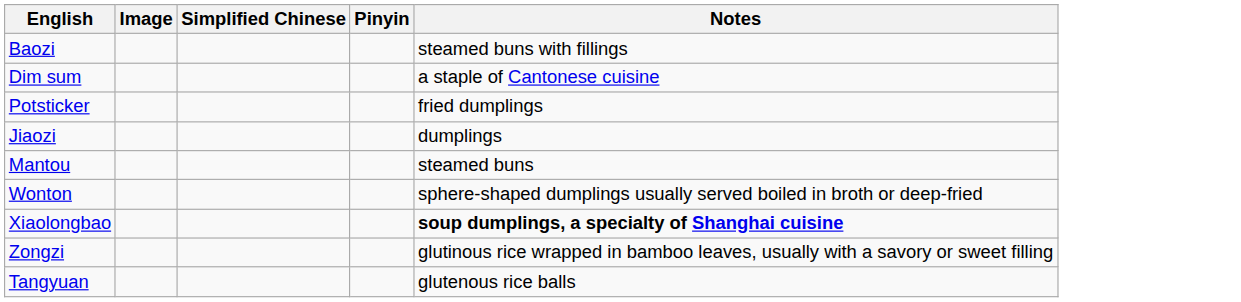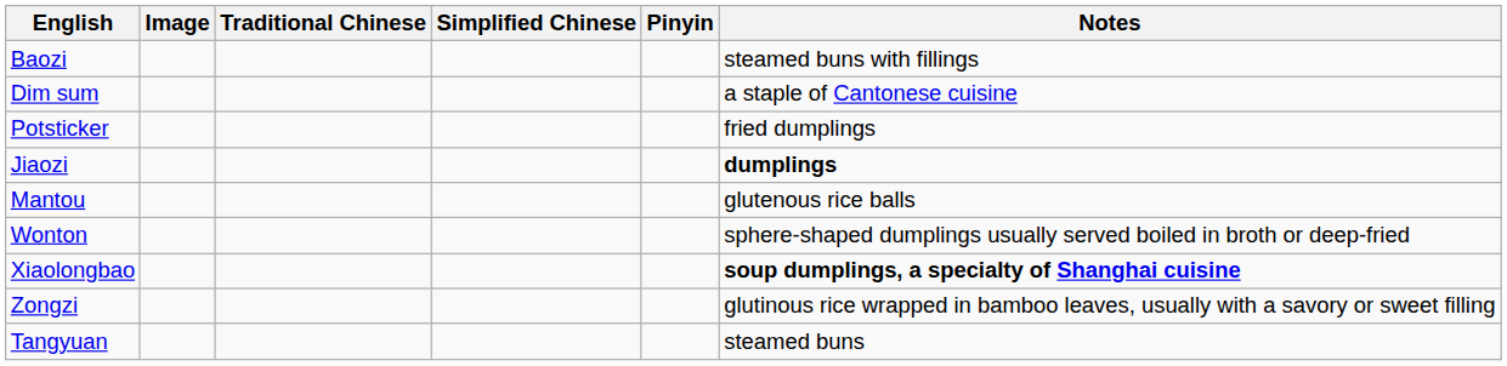+ column: Traditional Chinese
Jiaozi | Notes: normal -> bold
Mantou | Notes: steamed buns -> glutenous rice balls
Tangyuan | Notes: glutenous rice balls -> steamed buns
